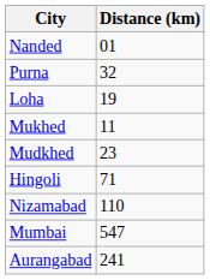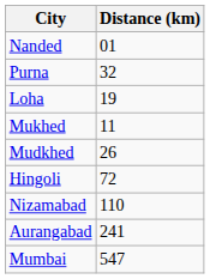Mudkhed | Distance (km): 23 -> 26
Hingoli | Distance (km): 71 -> 72
rows swapped: Aurangabad <-> Mumbai
